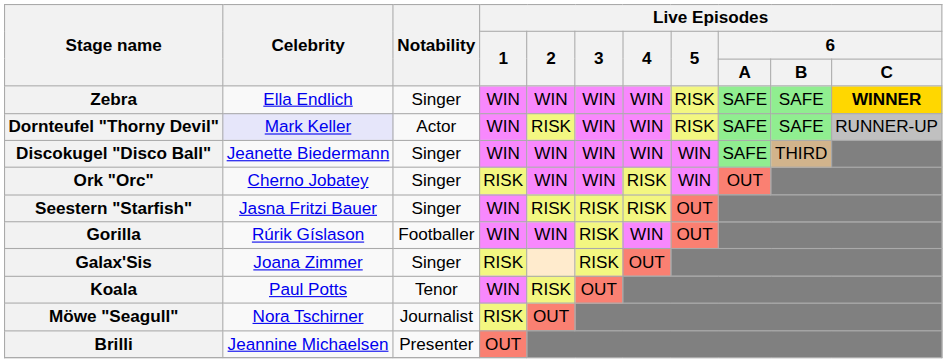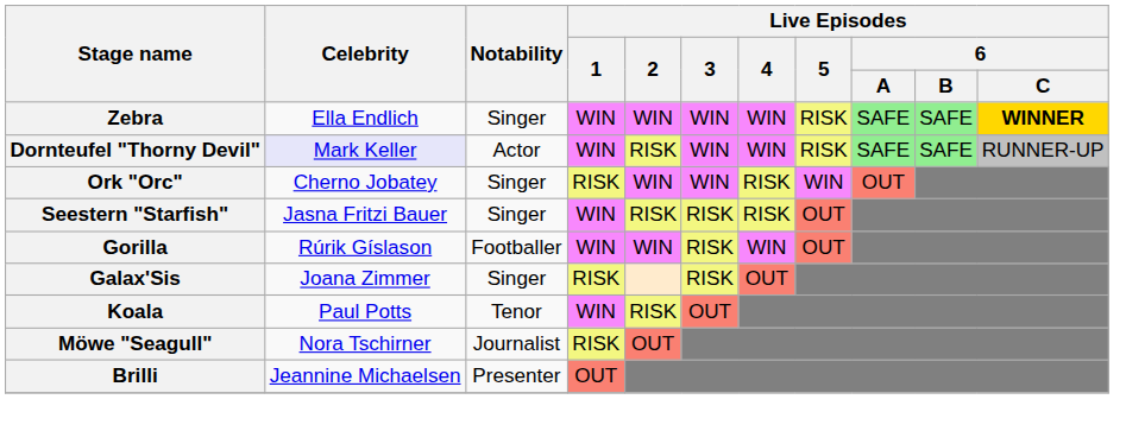- row: Discokugel "Disco Ball" | Jeanette Biedermann | Singer | WIN | WIN | WIN | WIN | WIN | SAFE | THIRD
